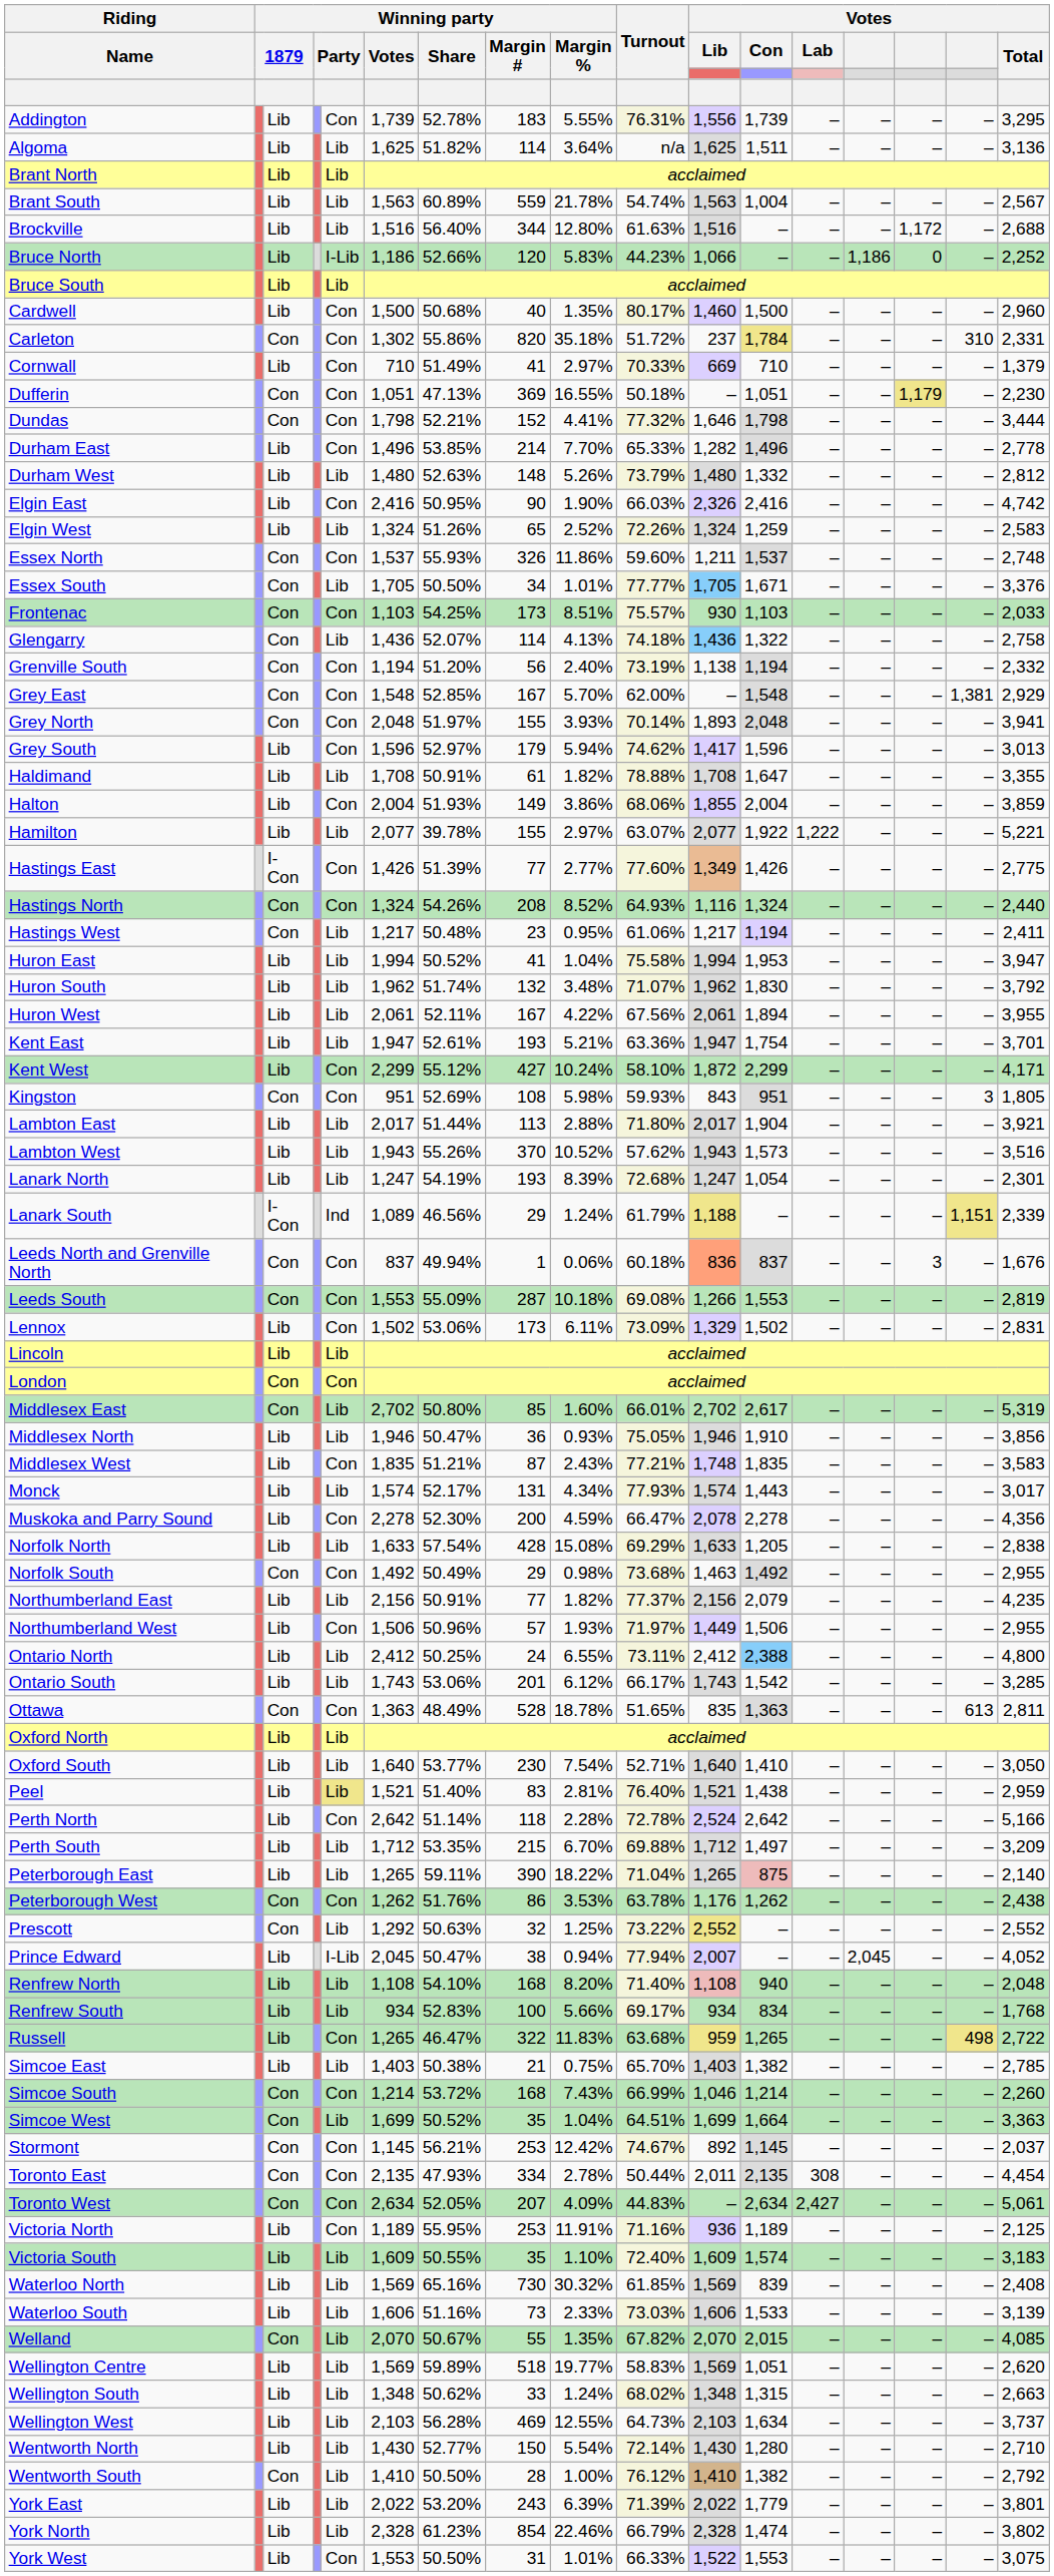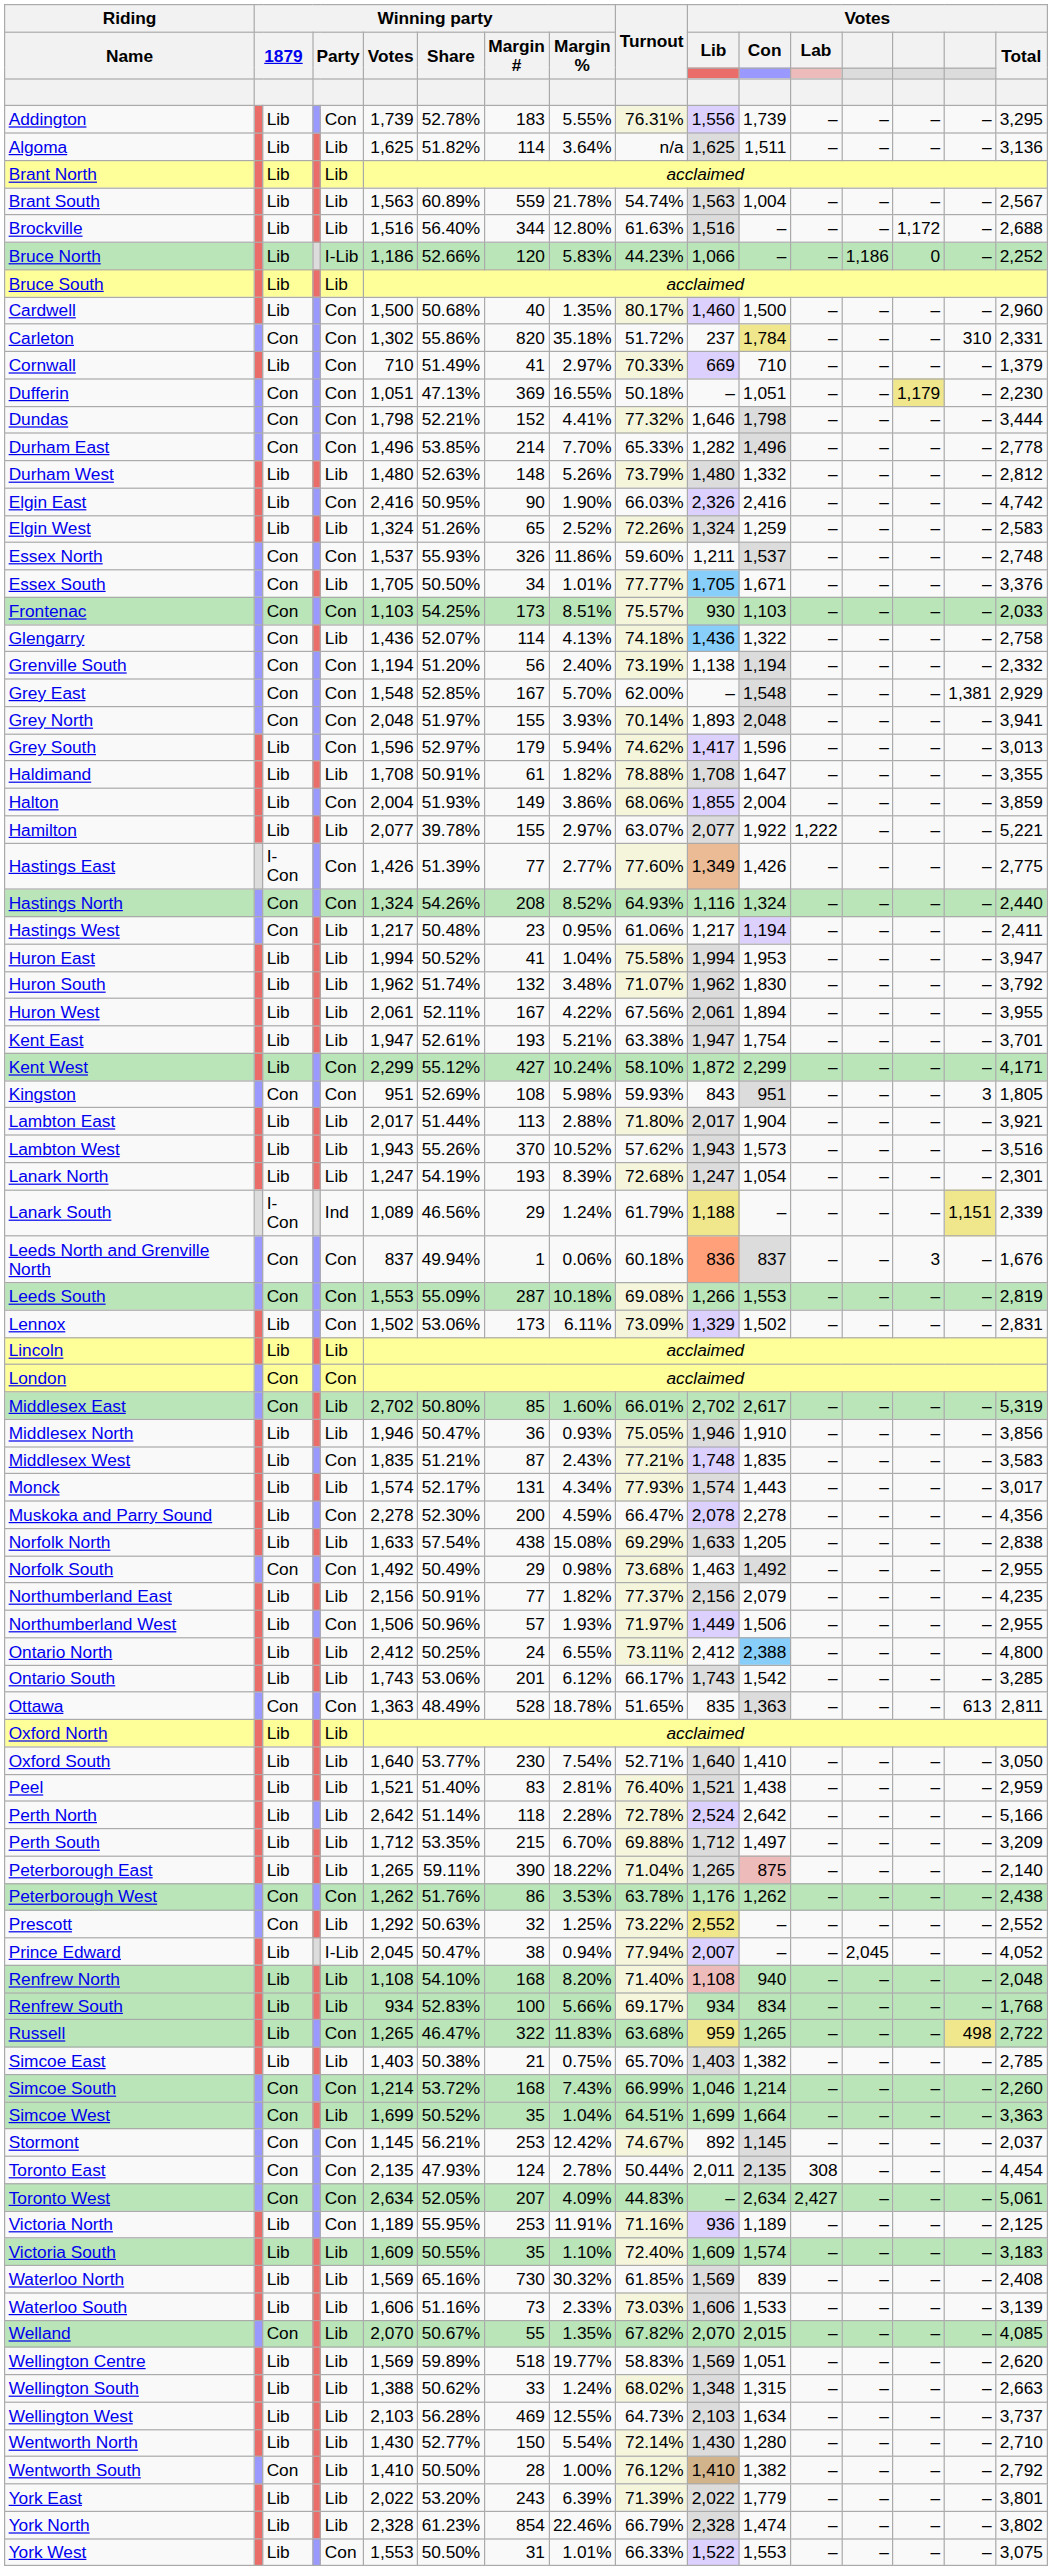Durham East | column 3: Lib -> Con
Kent East | Turnout: 63.36% -> 63.38%
Norfolk North | Winning party / Margin #: 428 -> 438
Peel | column 5: khaki background -> no background
Perth North | column 5: Con -> Lib
Toronto East | Winning party / Margin #: 334 -> 124
Wellington South | Winning party / Votes: 1,348 -> 1,388
